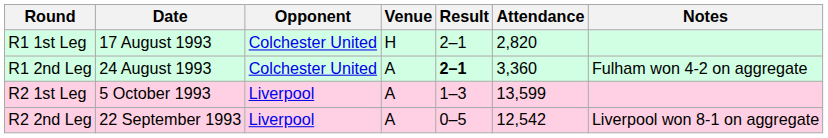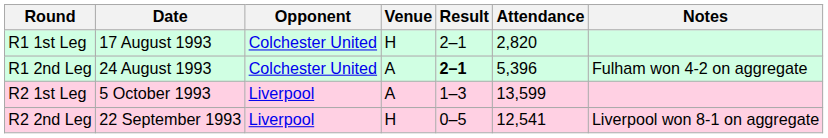R1 2nd Leg | Attendance: 3,360 -> 5,396
R2 2nd Leg | Venue: A -> H
R2 2nd Leg | Attendance: 12,542 -> 12,541
